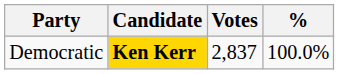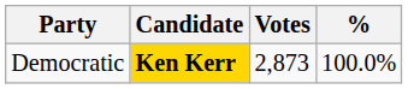Democratic | Votes: 2,837 -> 2,873
